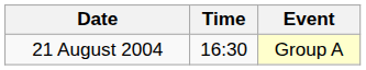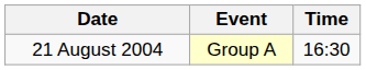columns swapped: Time <-> Event
